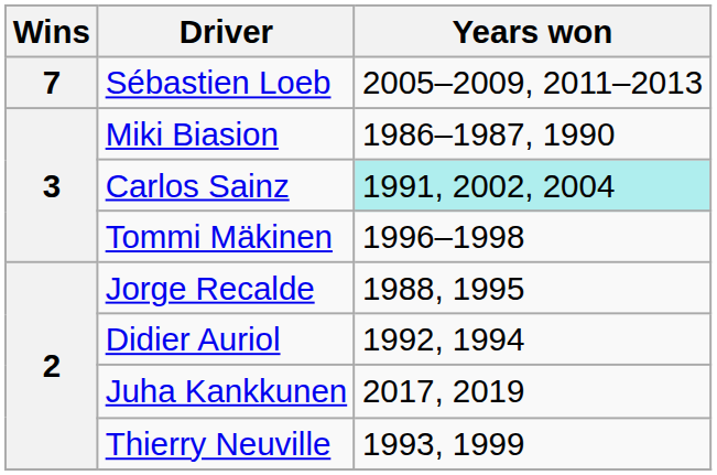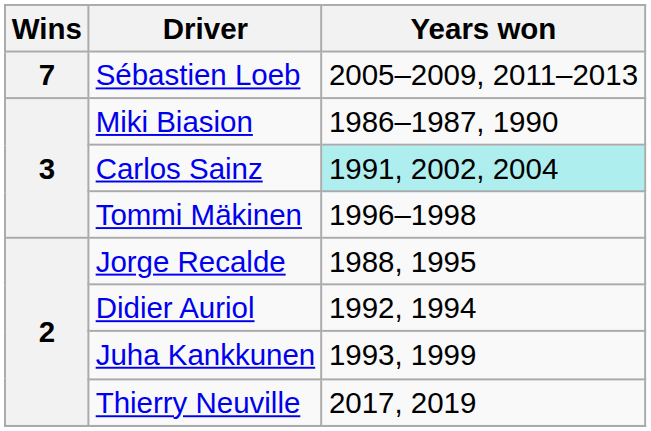Juha Kankkunen | Years won: 2017, 2019 -> 1993, 1999
Thierry Neuville | Years won: 1993, 1999 -> 2017, 2019
